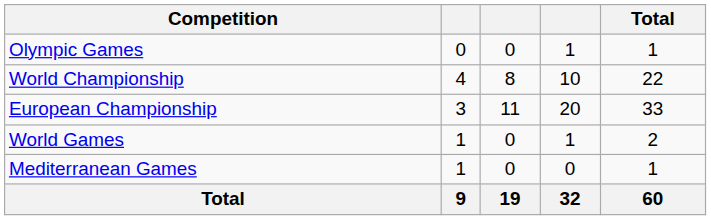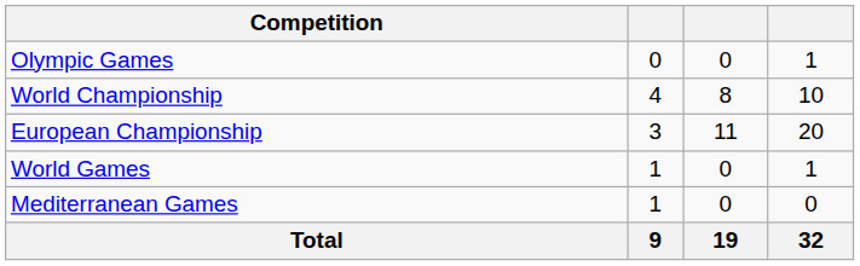- column: Total | 1 | 22 | 33 | 2 | 1 | 60
